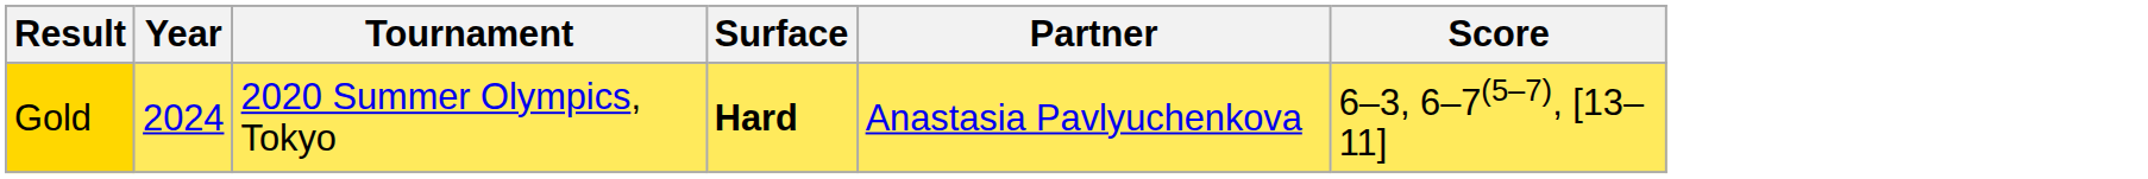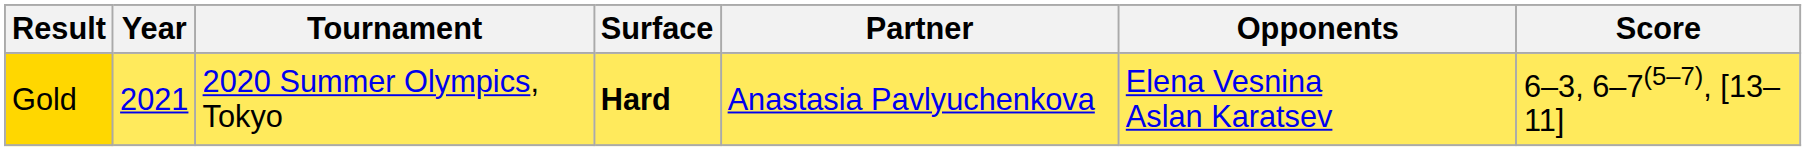+ column: Opponents | Elena Vesnina Aslan Karatsev
Gold | Year: 2024 -> 2021
